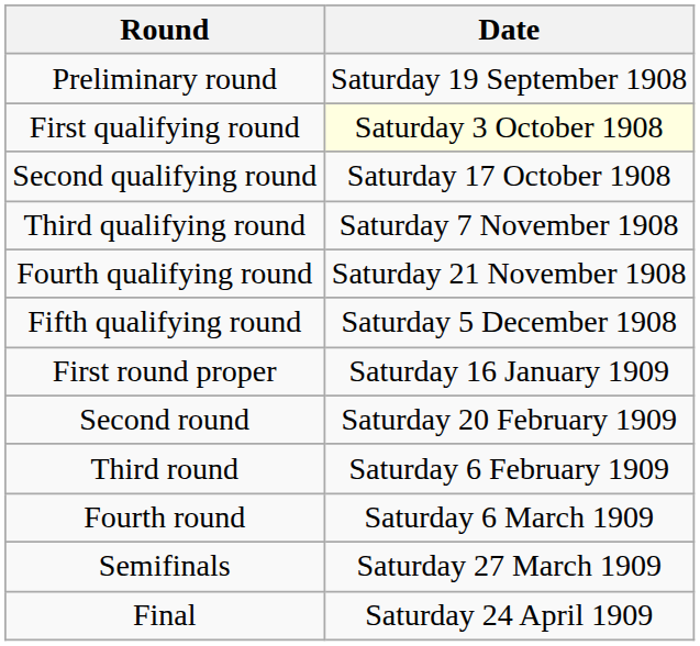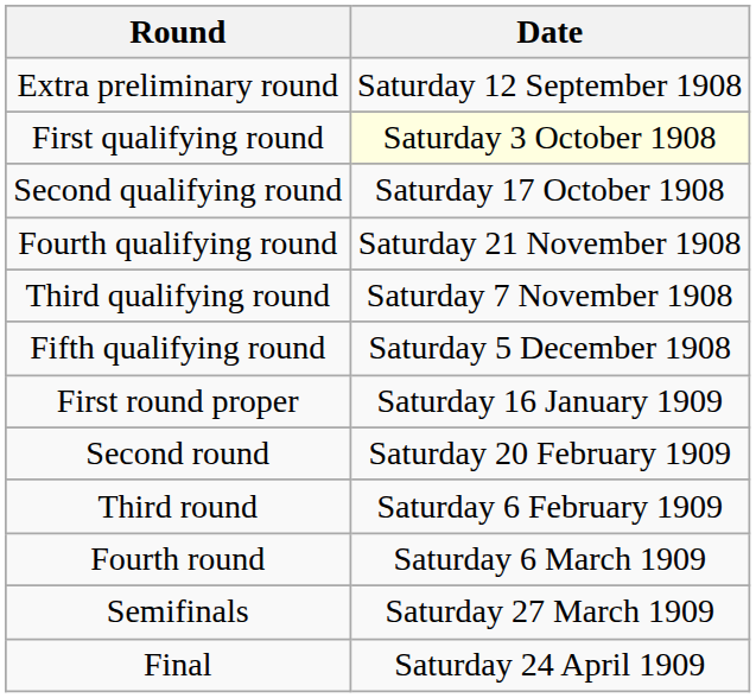+ row: Extra preliminary round | Saturday 12 September 1908
- row: Preliminary round | Saturday 19 September 1908
rows swapped: Third qualifying round <-> Fourth qualifying round
